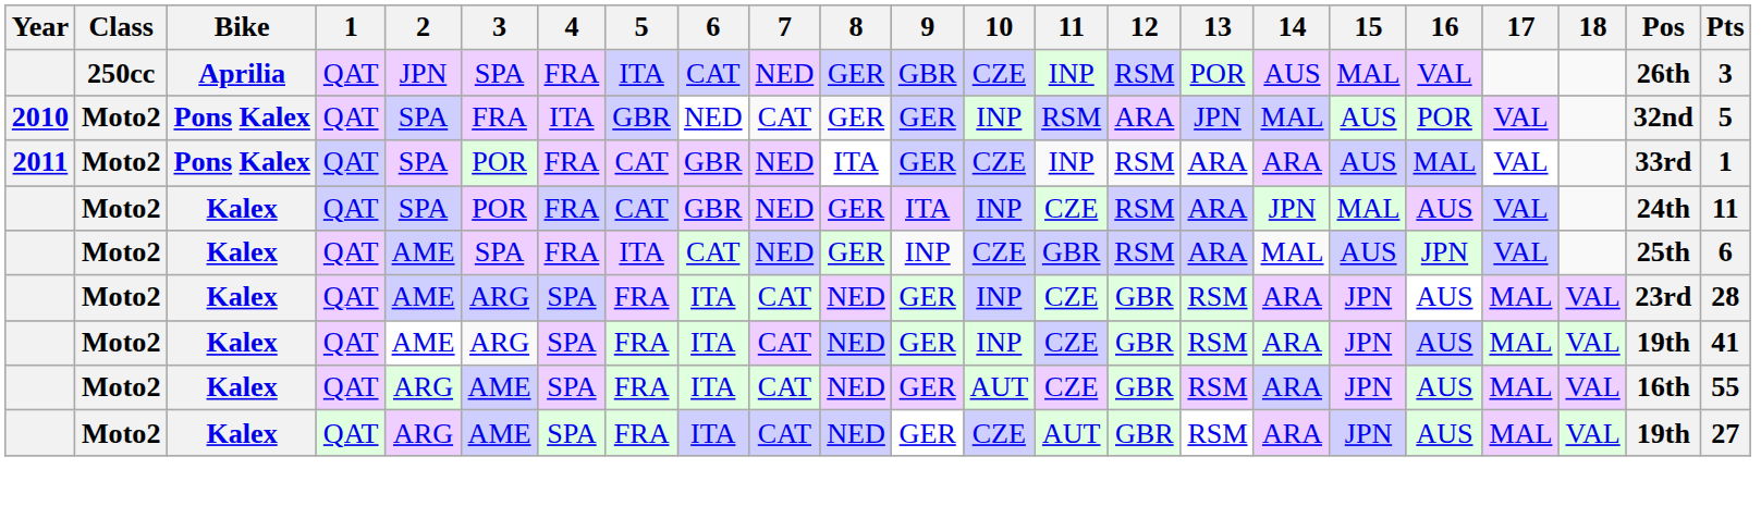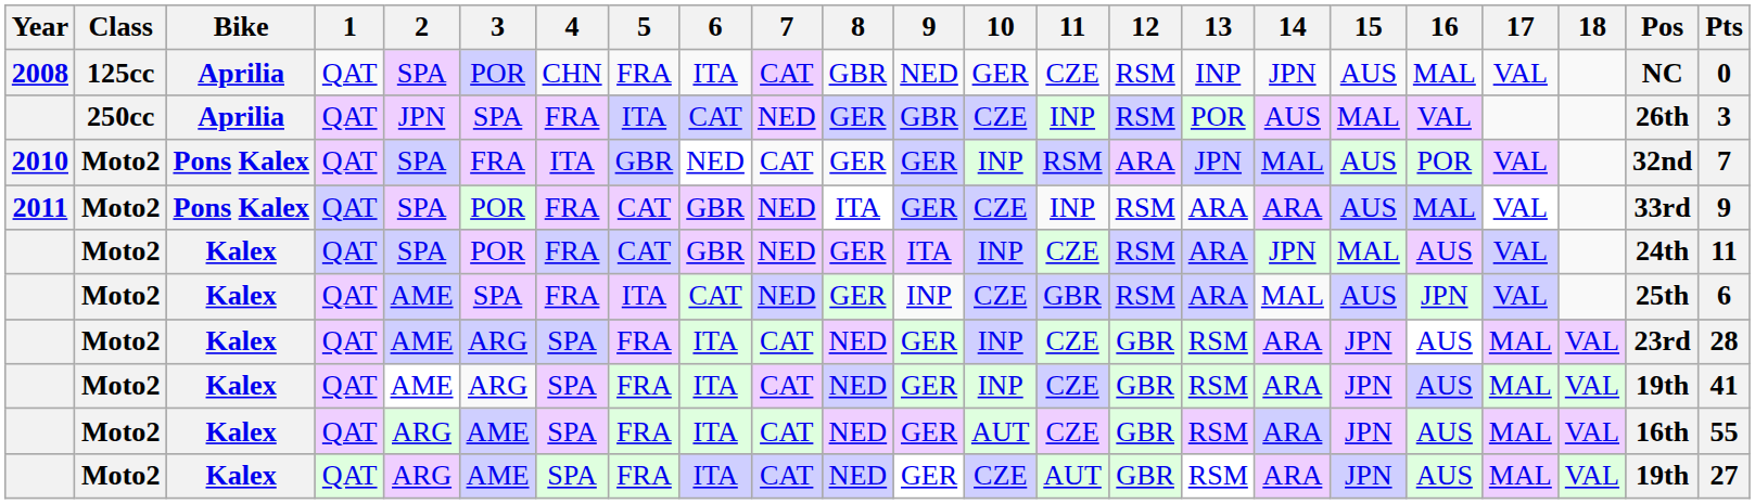+ row: 2008 | 125cc | Aprilia | QAT | SPA | POR | CHN | FRA | ITA | CAT | GBR | NED | GER | CZE | RSM | INP | JPN | AUS | MAL | VAL | NC | 0
2010 | Pts: 5 -> 7
2011 | Pts: 1 -> 9
